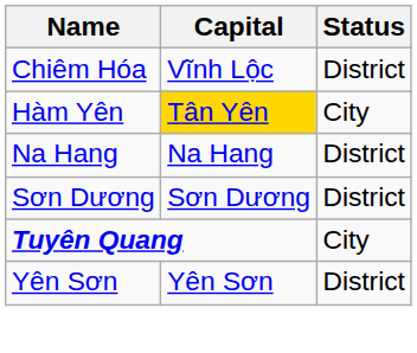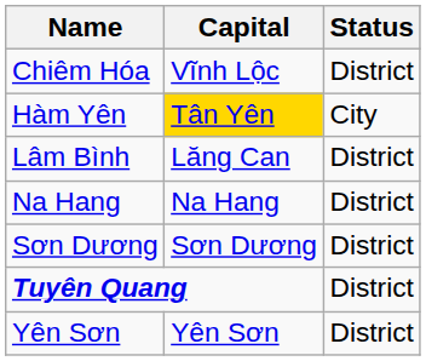+ row: Lâm Bình | Lăng Can | District
Tuyên Quang | Status: City -> District
